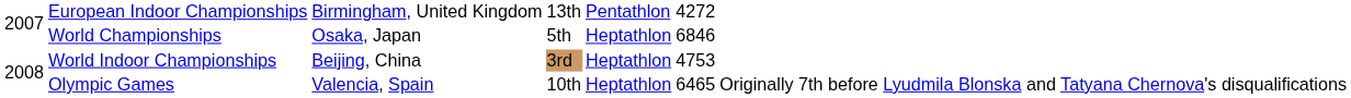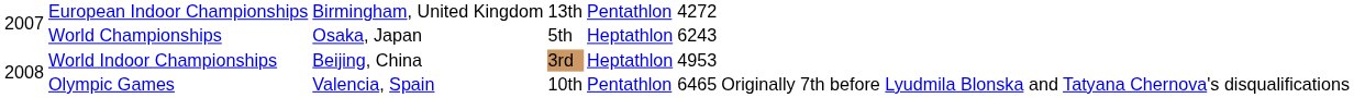World Championships | column 6: 6846 -> 6243
World Indoor Championships | column 6: 4753 -> 4953
Olympic Games | column 5: Heptathlon -> Pentathlon
